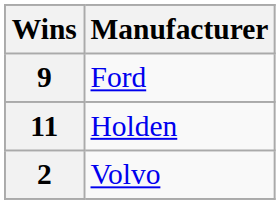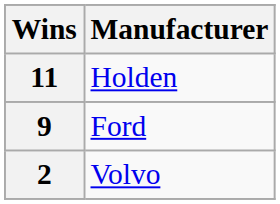rows swapped: 11 <-> 9
